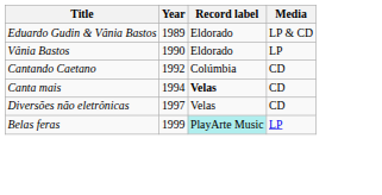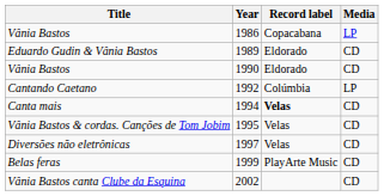+ row: Vânia Bastos | 1986 | Copacabana | LP
1989 | Media: LP & CD -> CD
1990 | Media: LP -> CD
1992 | Media: CD -> LP
+ row: Vânia Bastos & cordas. Canções de Tom Jobim | 1995 | Velas | CD
1999 | Record label: paleturquoise background -> no background
1999 | Media: LP -> CD
+ row: Vânia Bastos canta Clube da Esquina | 2002 | CD
